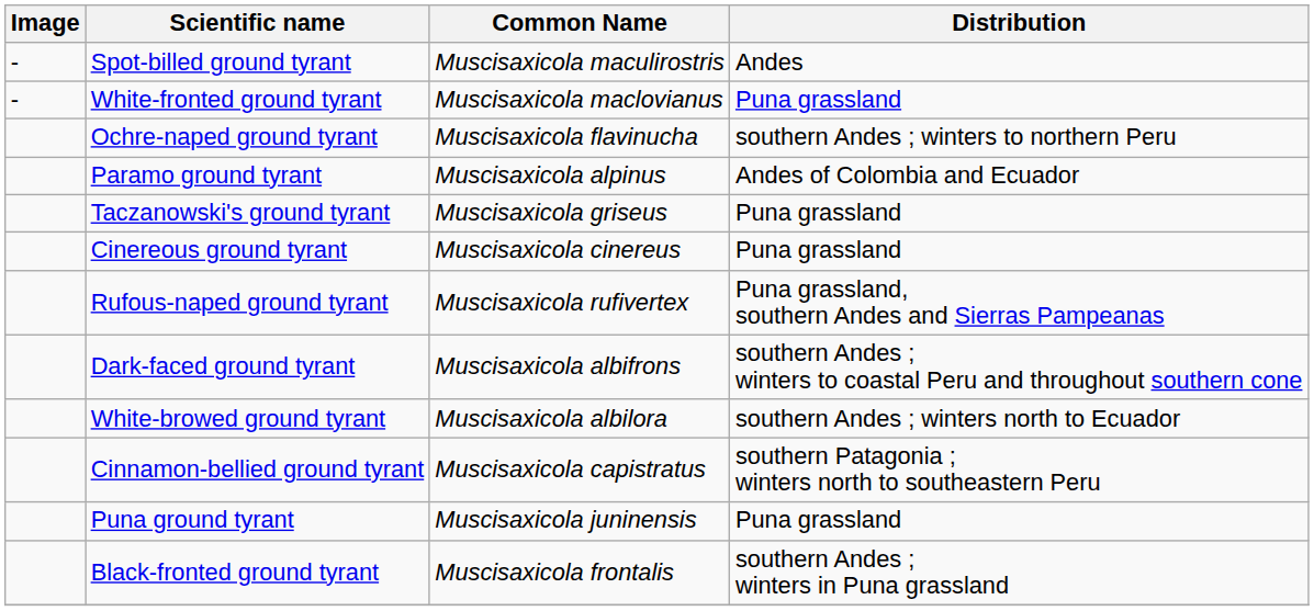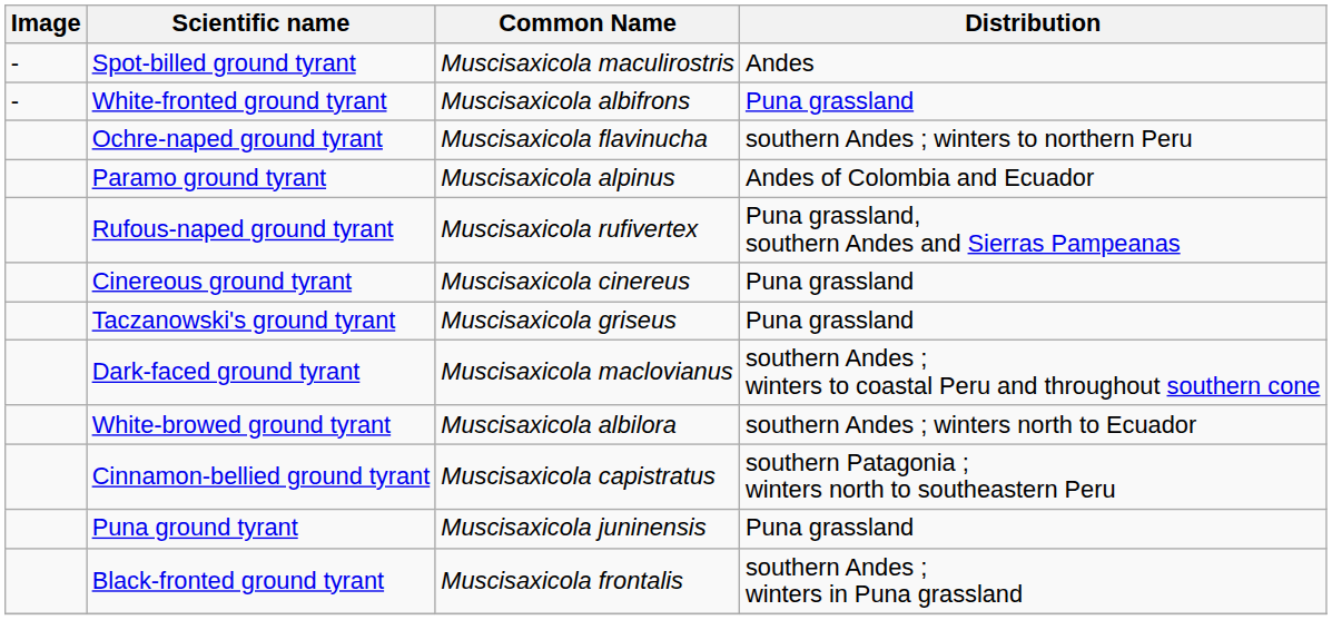White-fronted ground tyrant | Common Name: Muscisaxicola maclovianus -> Muscisaxicola albifrons
rows swapped: Taczanowski's ground tyrant <-> Rufous-naped ground tyrant
Dark-faced ground tyrant | Common Name: Muscisaxicola albifrons -> Muscisaxicola maclovianus
